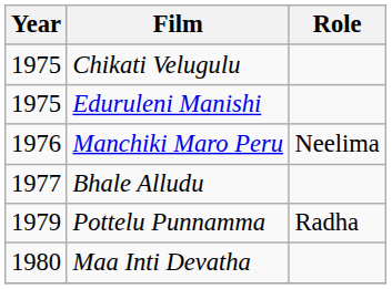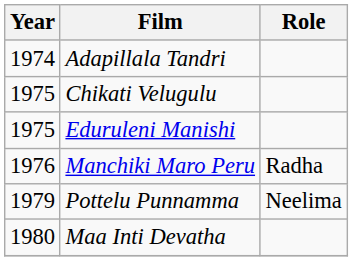+ row: 1974 | Adapillala Tandri
Manchiki Maro Peru | Role: Neelima -> Radha
- row: 1977 | Bhale Alludu
Pottelu Punnamma | Role: Radha -> Neelima
